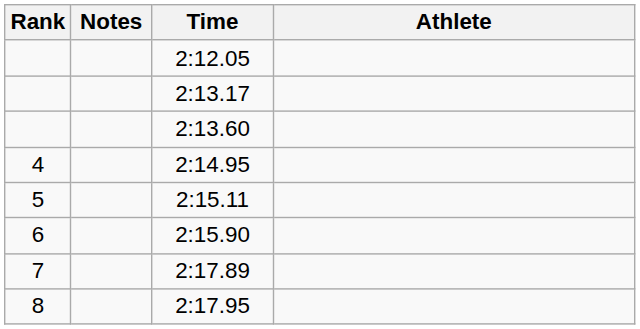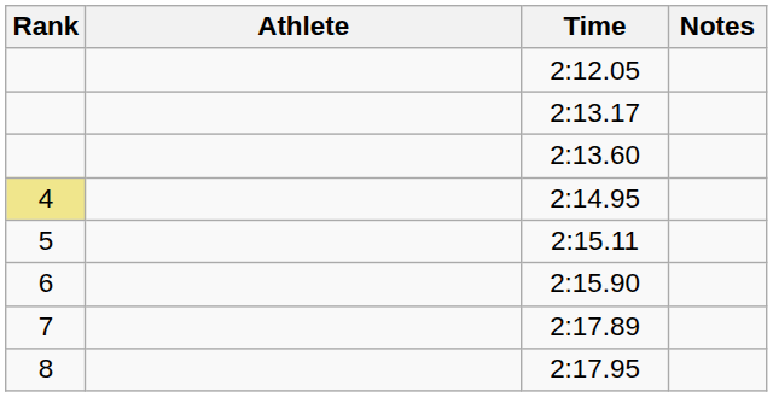columns swapped: Athlete <-> Notes
2:14.95 | Rank: no background -> khaki background
